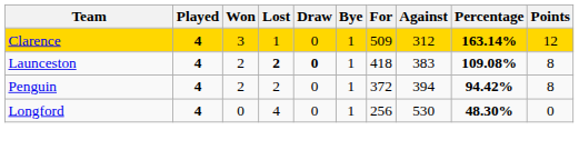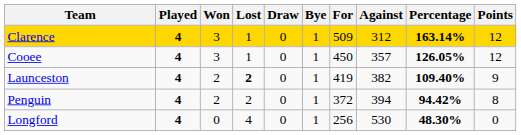+ row: Cooee | 4 | 3 | 1 | 0 | 1 | 450 | 357 | 126.05% | 12
Launceston | Draw: bold -> normal
Launceston | For: 418 -> 419
Launceston | Against: 383 -> 382
Launceston | Percentage: 109.08% -> 109.40%
Launceston | Points: 8 -> 9
